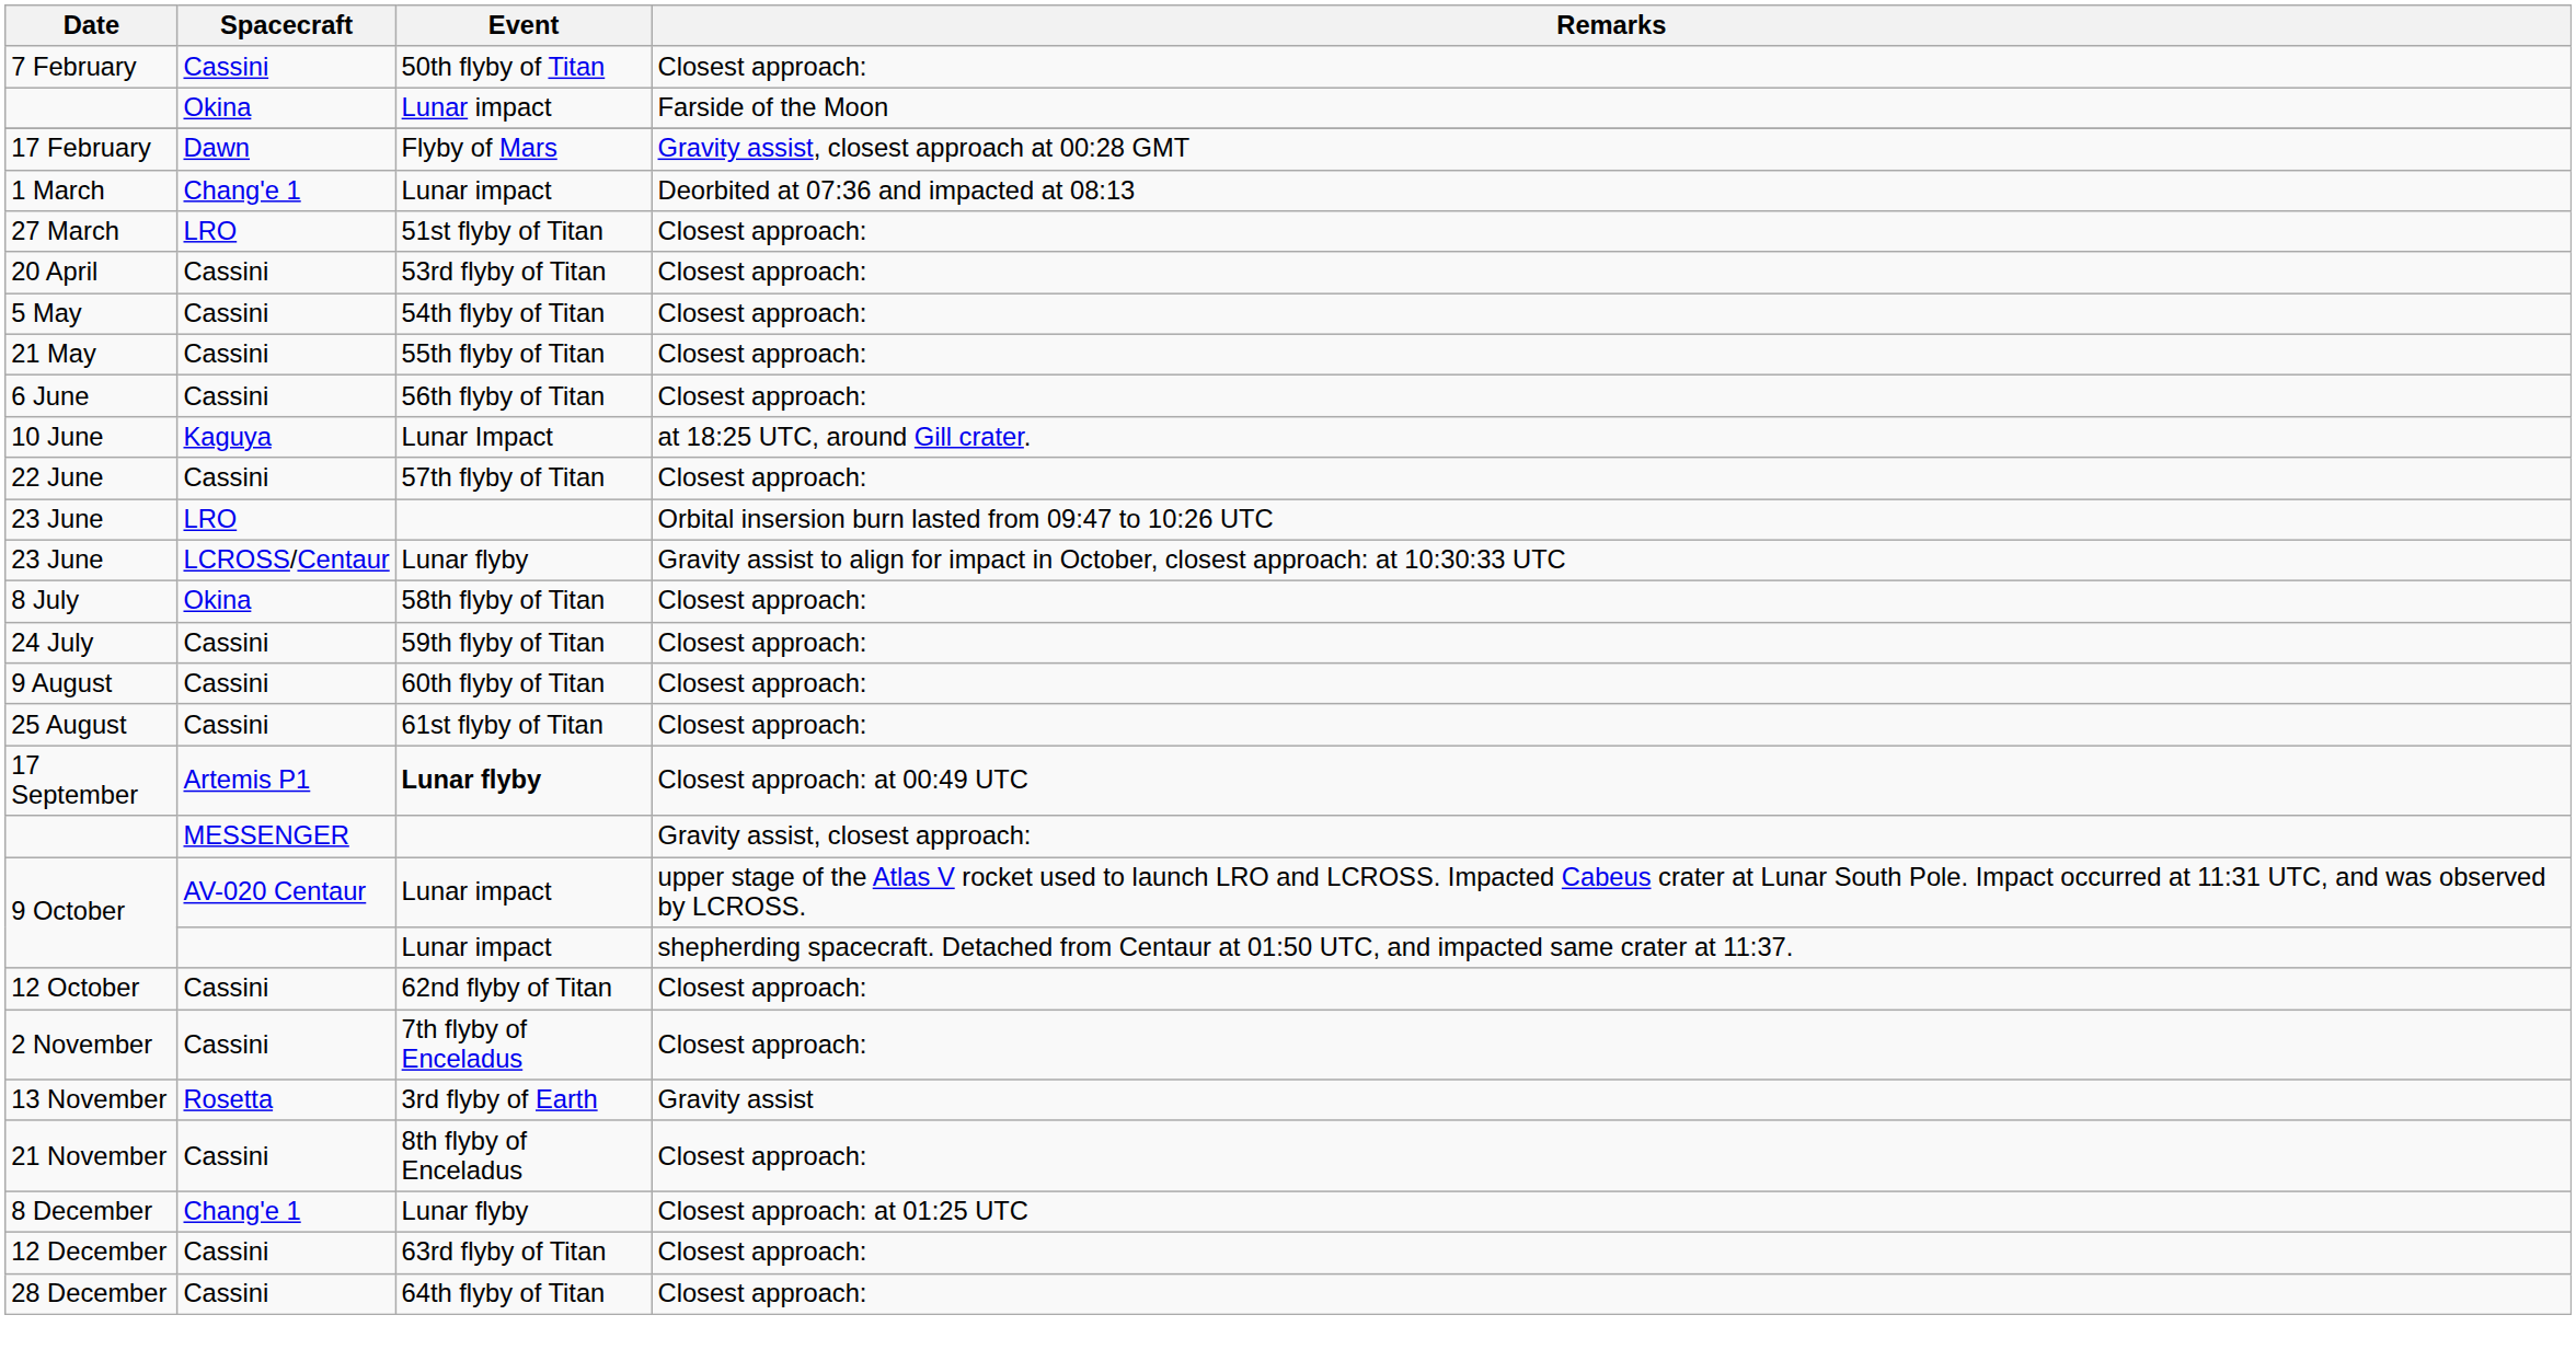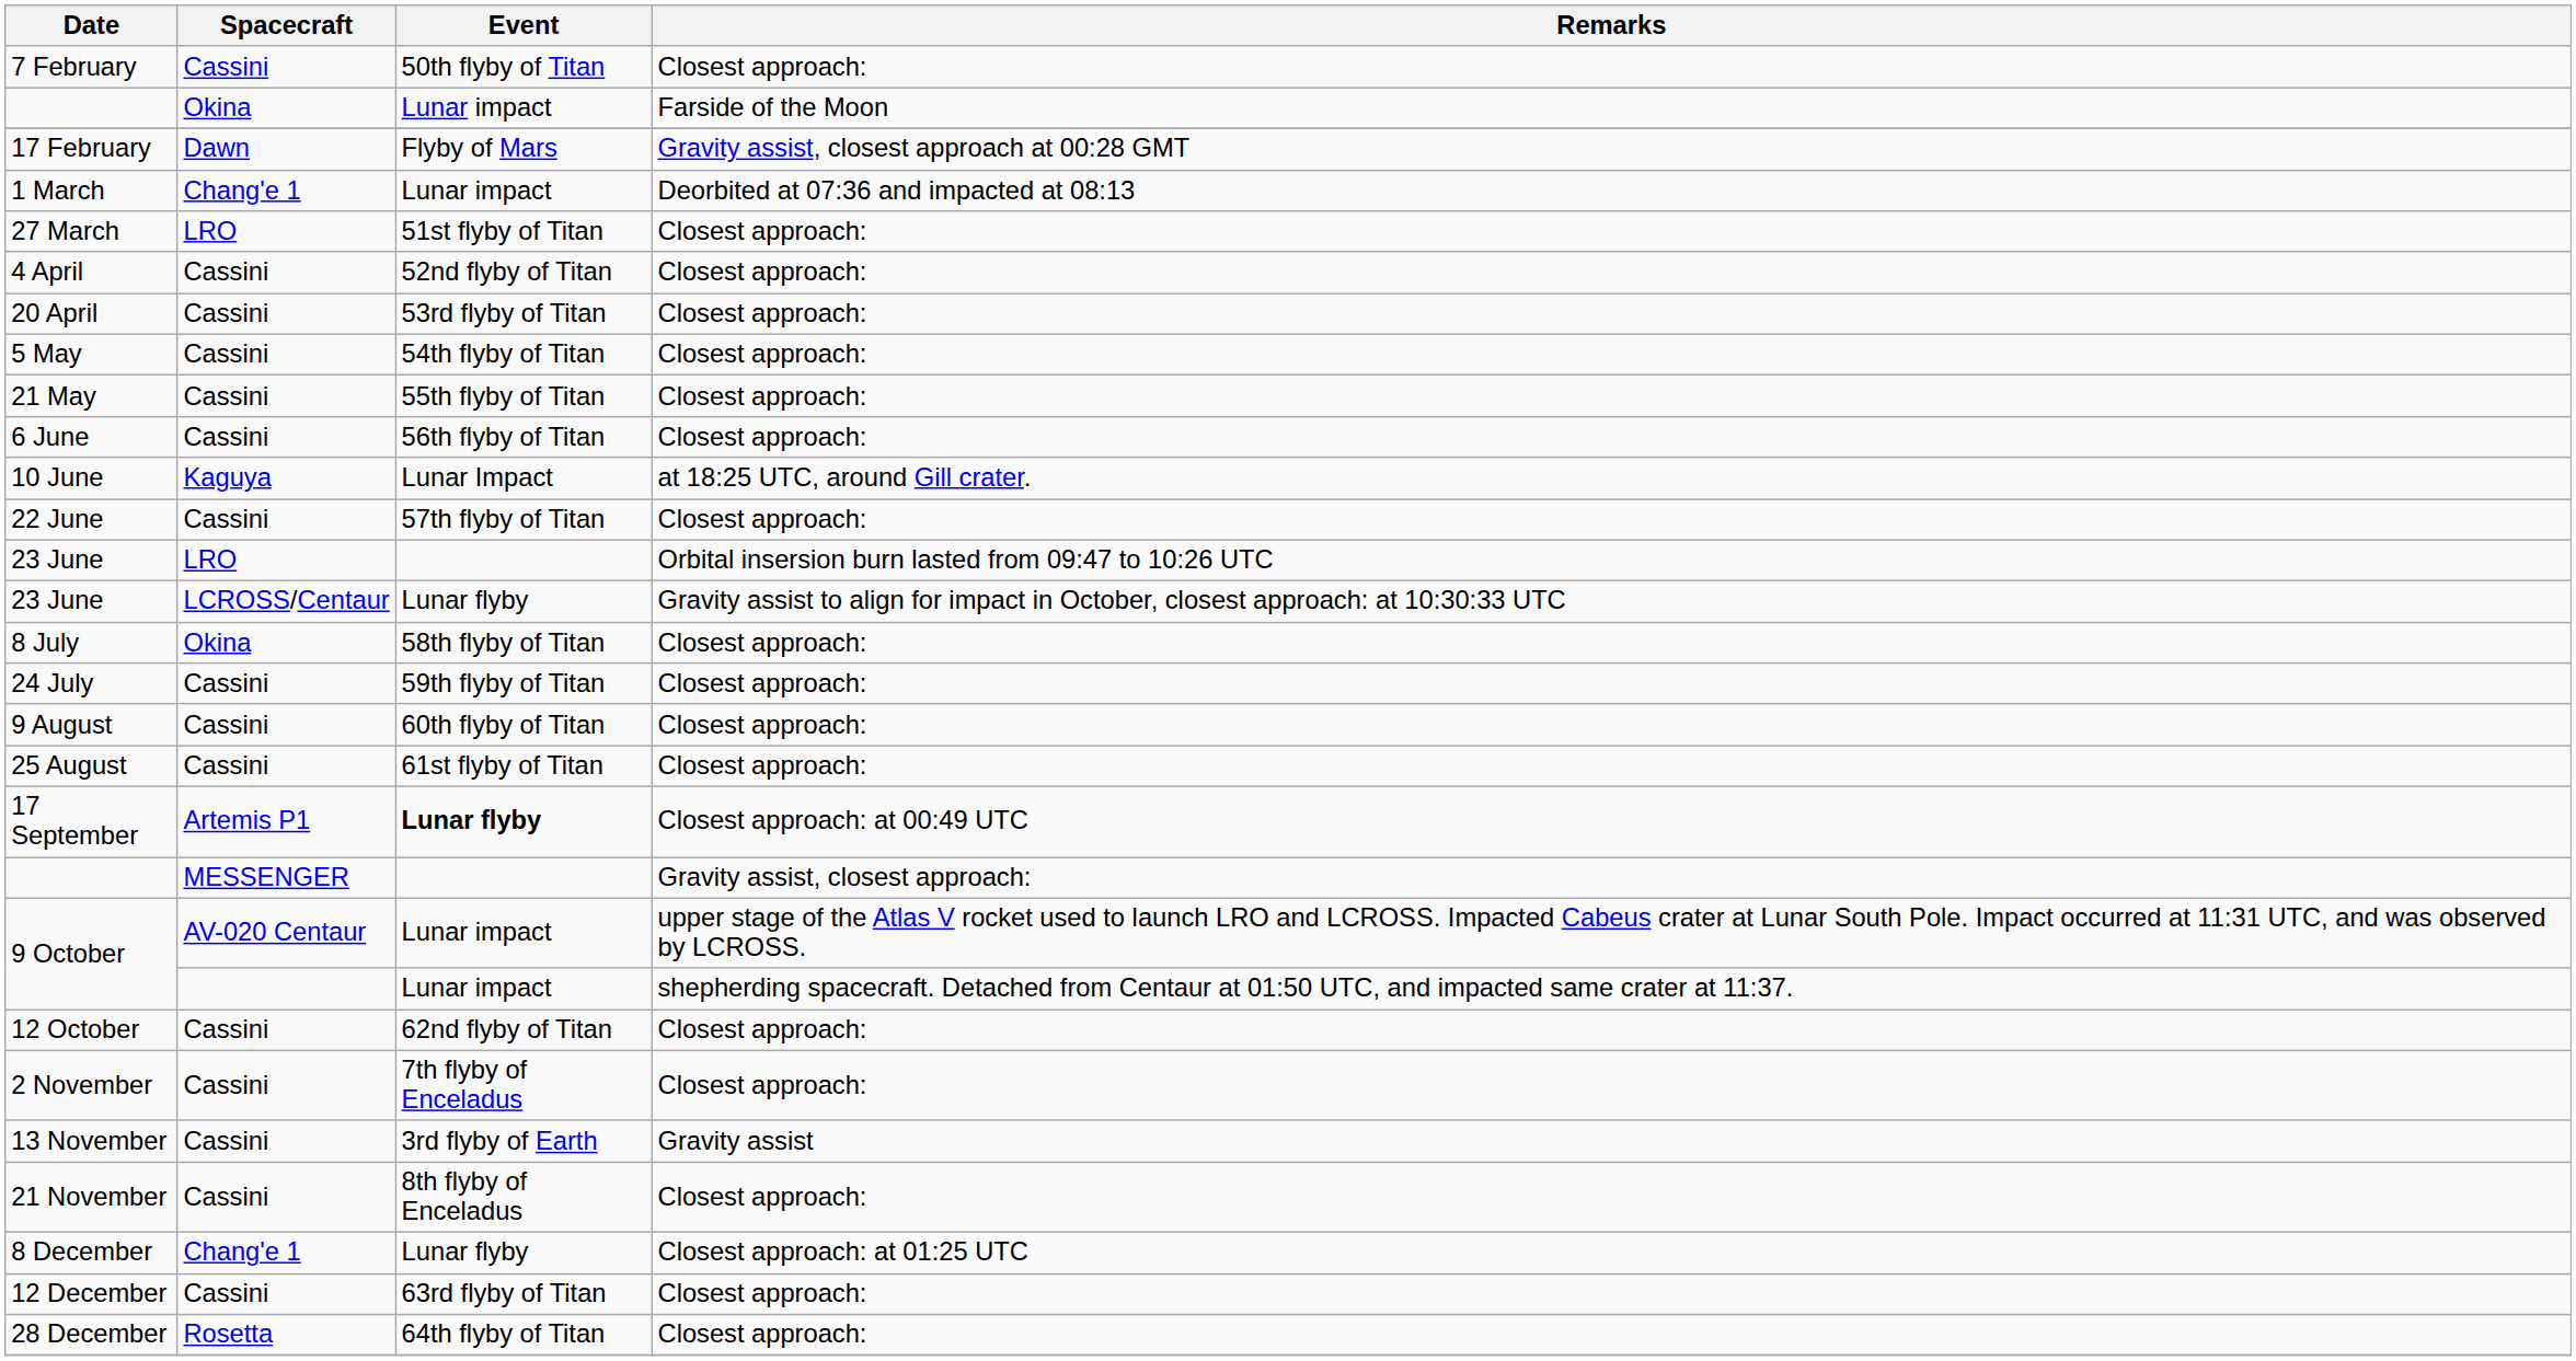+ row: 4 April | Cassini | 52nd flyby of Titan | Closest approach:
13 November | Spacecraft: Rosetta -> Cassini
28 December | Spacecraft: Cassini -> Rosetta
